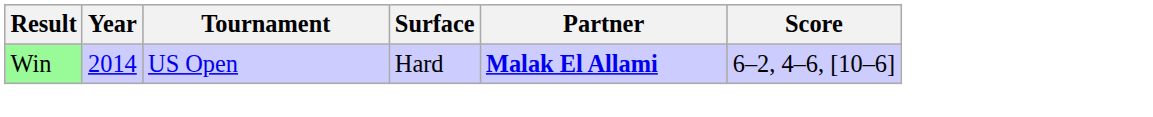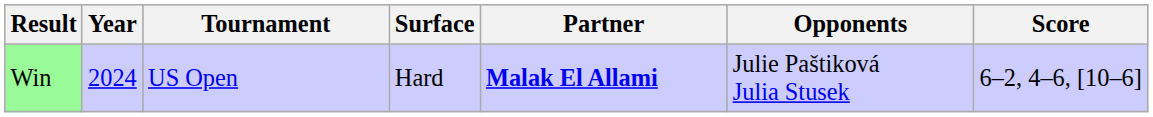+ column: Opponents | Julie Paštiková Julia Stusek
Win | Year: 2014 -> 2024
